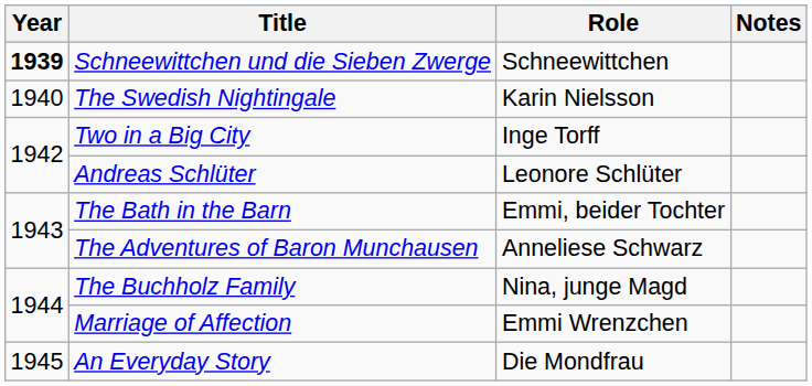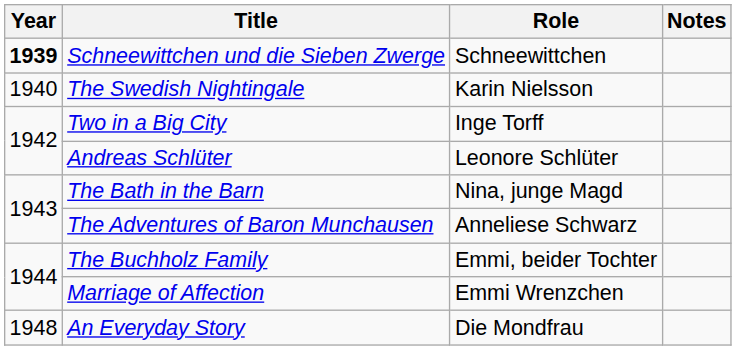The Bath in the Barn | Role: Emmi, beider Tochter -> Nina, junge Magd
The Buchholz Family | Role: Nina, junge Magd -> Emmi, beider Tochter
An Everyday Story | Year: 1945 -> 1948
